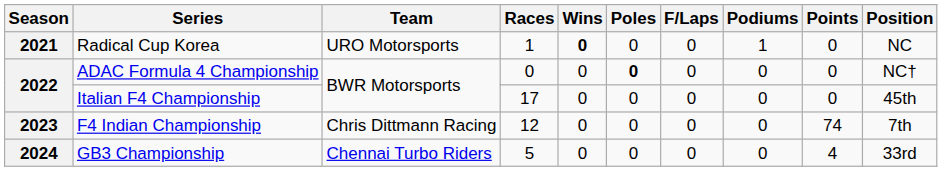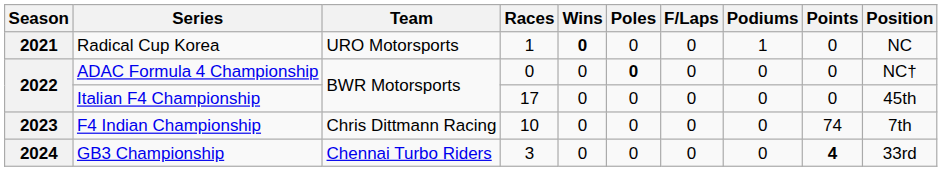F4 Indian Championship | Races: 12 -> 10
GB3 Championship | Races: 5 -> 3
GB3 Championship | Points: normal -> bold
